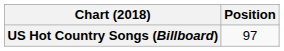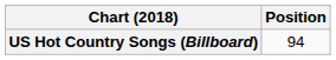US Hot Country Songs (Billboard) | Position: 97 -> 94
